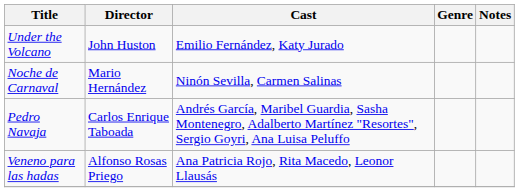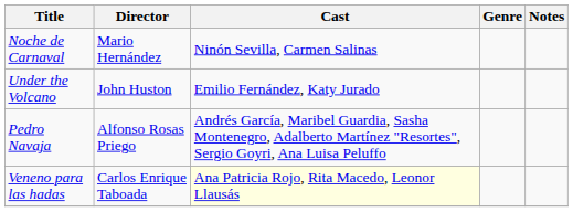rows swapped: Under the Volcano <-> Noche de Carnaval
Pedro Navaja | Director: Carlos Enrique Taboada -> Alfonso Rosas Priego
Veneno para las hadas | Director: Alfonso Rosas Priego -> Carlos Enrique Taboada
Veneno para las hadas | Cast: no background -> lightyellow background
